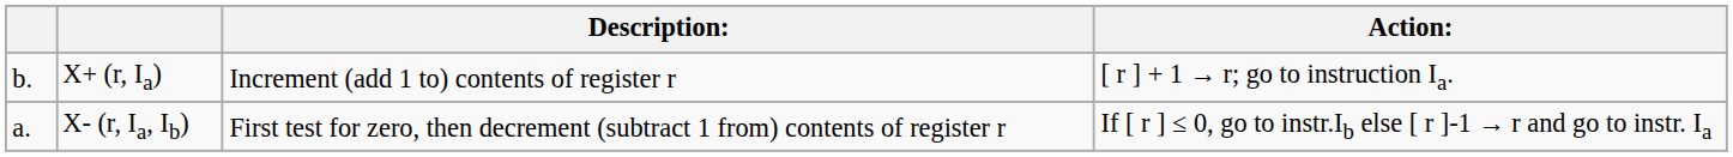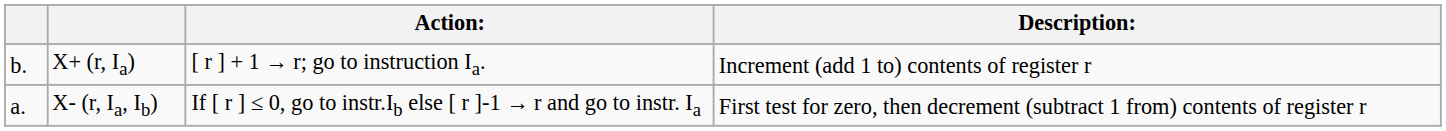columns swapped: Action: <-> Description:
